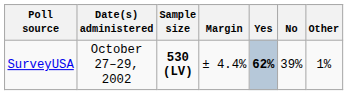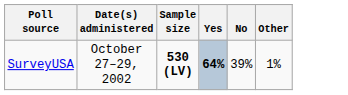- column: Margin | ± 4.4%
SurveyUSA | Yes: 62% -> 64%
